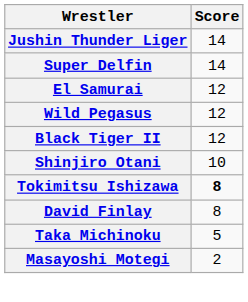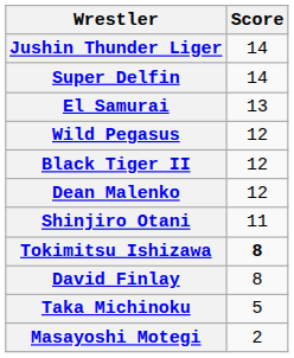El Samurai | Score: 12 -> 13
+ row: Dean Malenko | 12
Shinjiro Otani | Score: 10 -> 11
